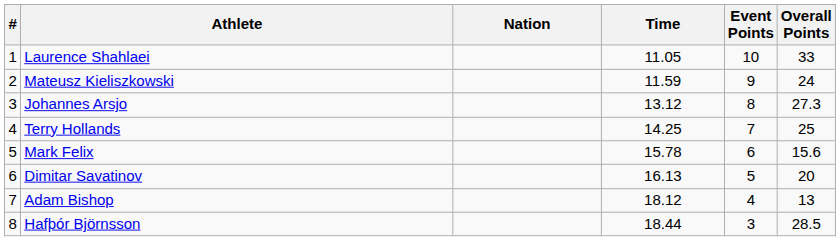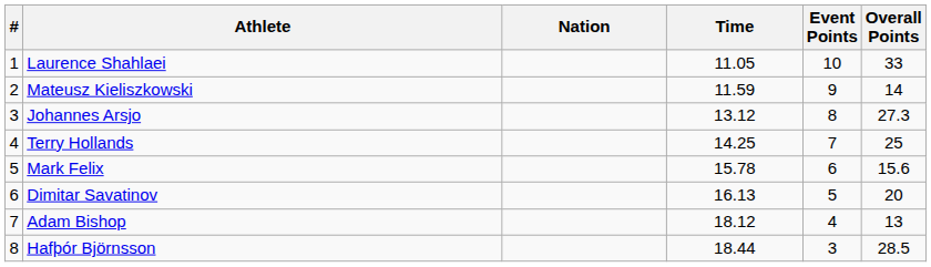Mateusz Kieliszkowski | Overall Points: 24 -> 14
